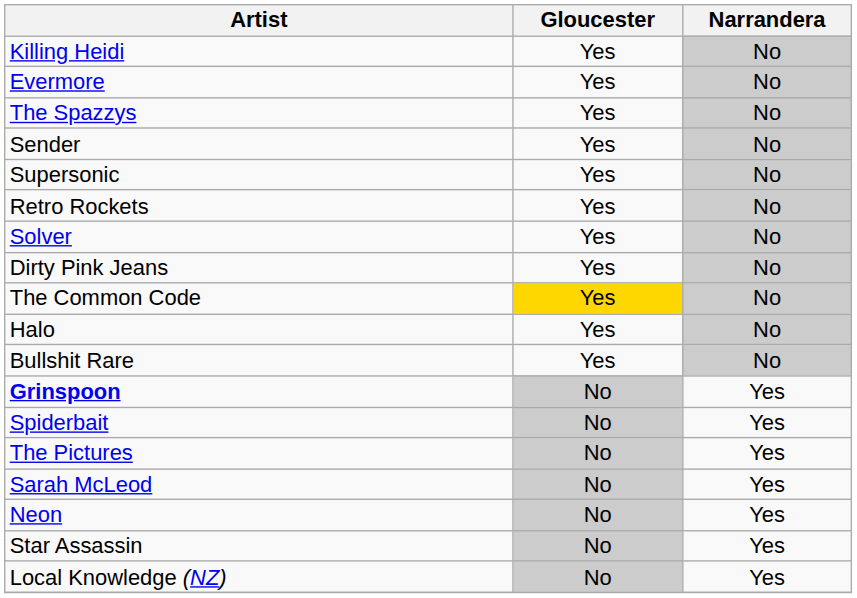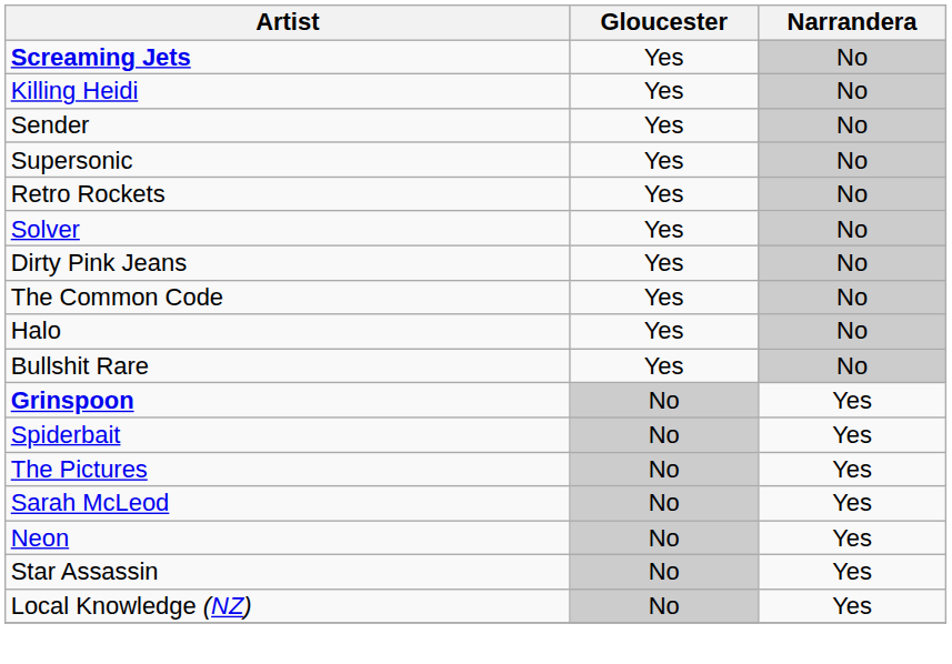+ row: Screaming Jets | Yes | No
- row: Evermore | Yes | No
- row: The Spazzys | Yes | No
The Common Code | Gloucester: gold background -> no background
